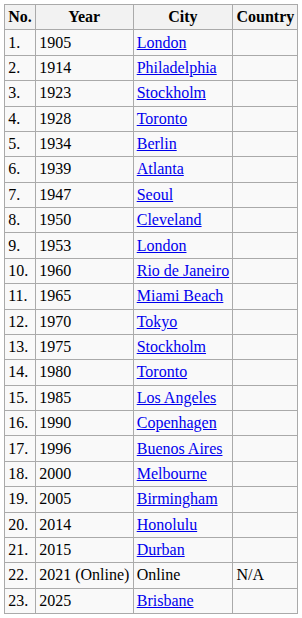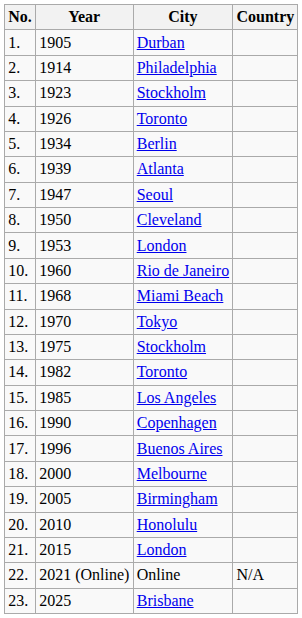1. | City: London -> Durban
4. | Year: 1928 -> 1926
11. | Year: 1965 -> 1968
14. | Year: 1980 -> 1982
20. | Year: 2014 -> 2010
21. | City: Durban -> London
